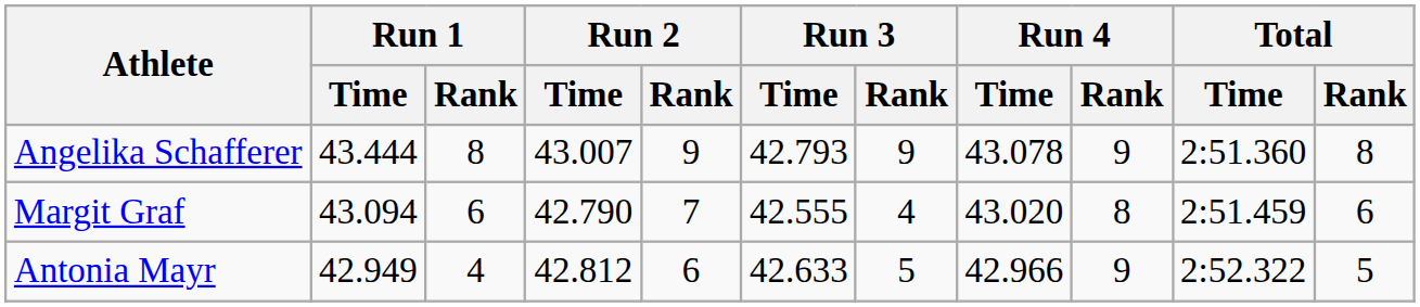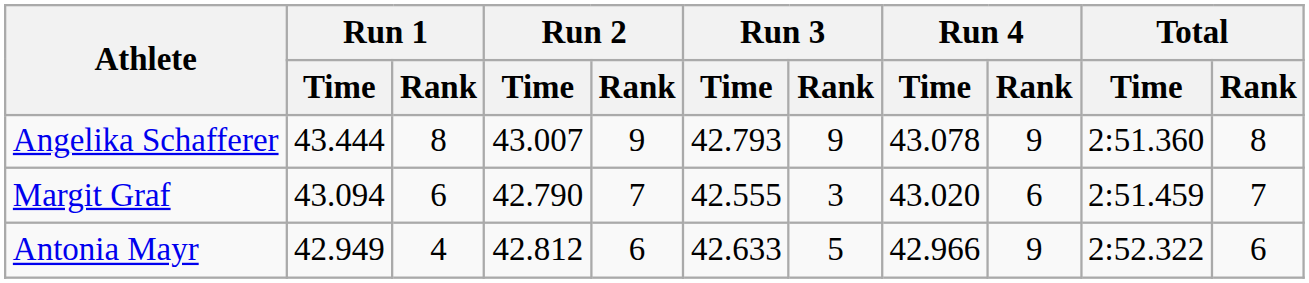Margit Graf | Run 3 / Rank: 4 -> 3
Margit Graf | Run 4 / Rank: 8 -> 6
Margit Graf | Total / Rank: 6 -> 7
Antonia Mayr | Total / Rank: 5 -> 6
